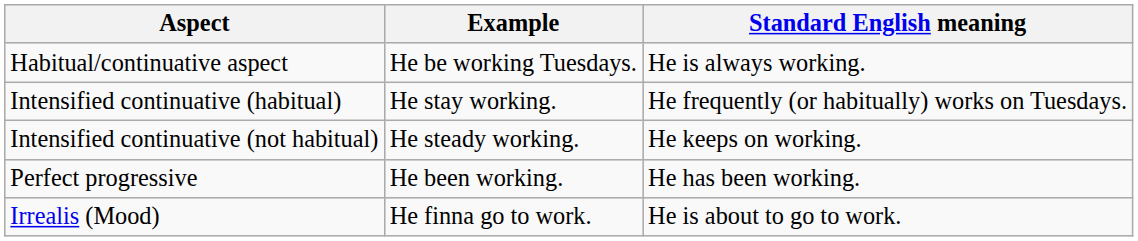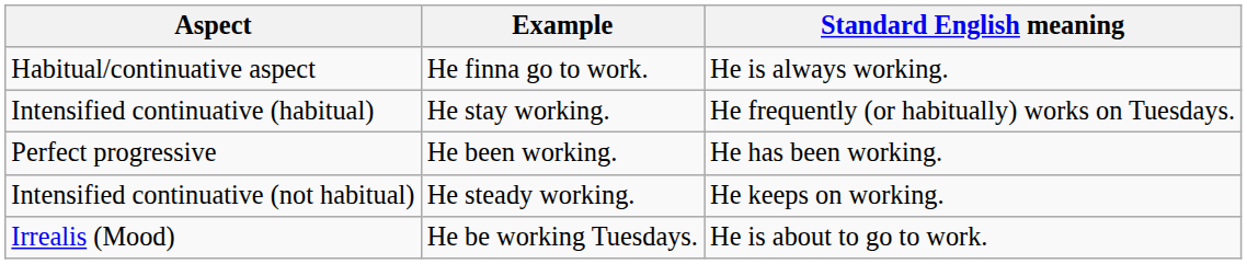Habitual/continuative aspect | Example: He be working Tuesdays. -> He finna go to work.
rows swapped: Intensified continuative (not habitual) <-> Perfect progressive
Irrealis (Mood) | Example: He finna go to work. -> He be working Tuesdays.
